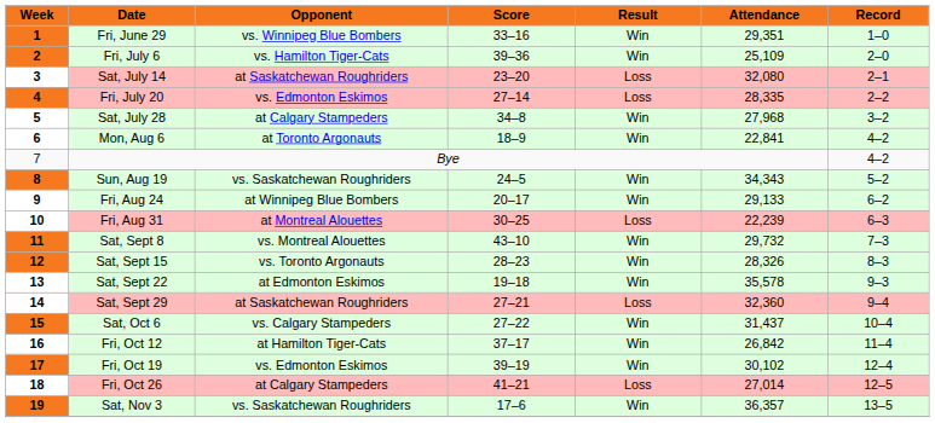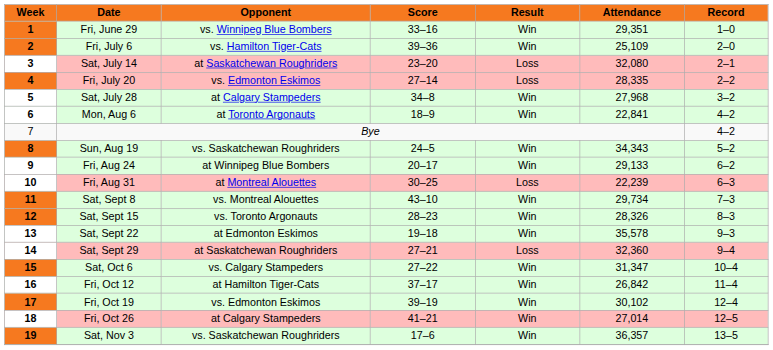Sat, Sept 8 | Attendance: 29,732 -> 29,734
Sat, Oct 6 | Attendance: 31,437 -> 31,347
Fri, Oct 26 | Result: Loss -> Win
